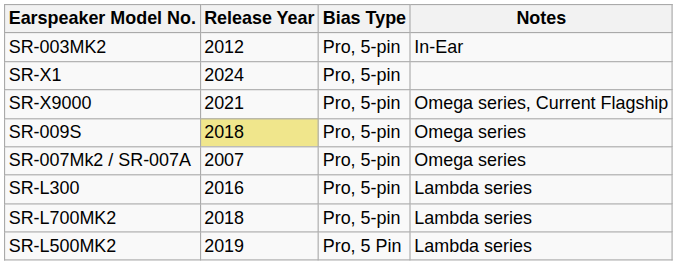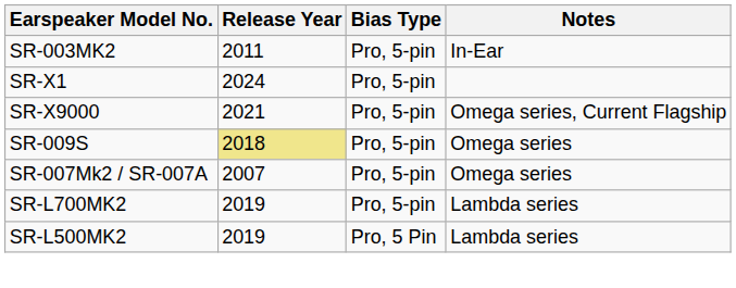SR-003MK2 | Release Year: 2012 -> 2011
- row: SR-L300 | 2016 | Pro, 5-pin | Lambda series
SR-L700MK2 | Release Year: 2018 -> 2019
